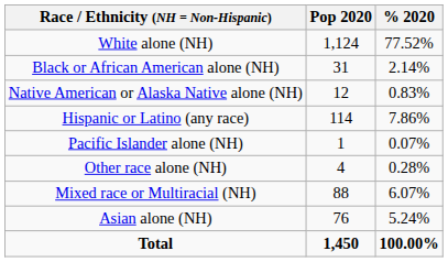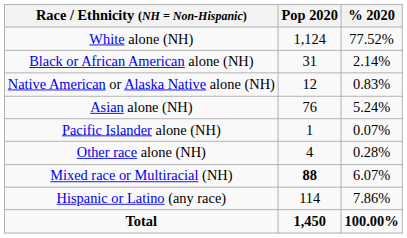rows swapped: Asian alone (NH) <-> Hispanic or Latino (any race)
Mixed race or Multiracial (NH) | Pop 2020: normal -> bold
